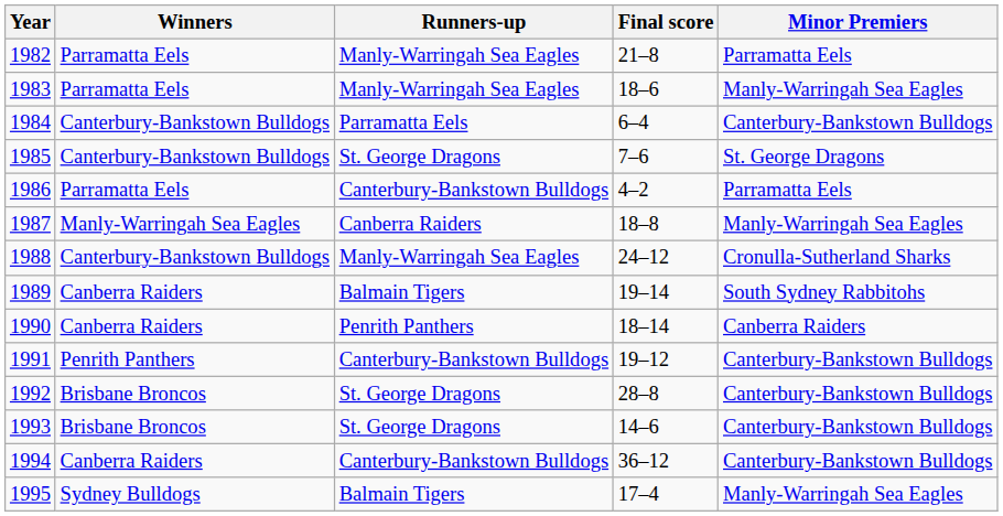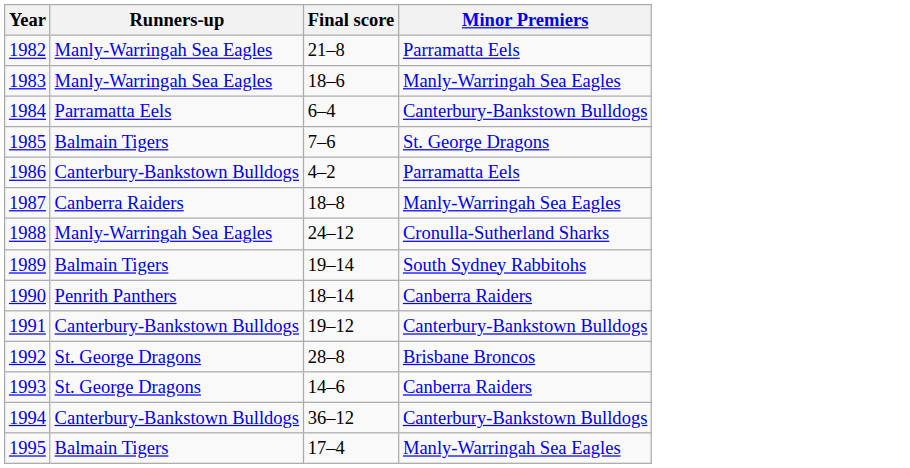- column: Winners | Parramatta Eels | Parramatta Eels | Canterbury-Bankstown Bulldogs | Canterbury-Bankstown Bulldogs | Parramatta Eels | Manly-Warringah Sea Eagles | Canterbury-Bankstown Bulldogs | Canberra Raiders | Canberra Raiders | Penrith Panthers | Brisbane Broncos | Brisbane Broncos | Canberra Raiders | Sydney Bulldogs
1985 | Runners-up: St. George Dragons -> Balmain Tigers
1992 | Minor Premiers: Canterbury-Bankstown Bulldogs -> Brisbane Broncos
1993 | Minor Premiers: Canterbury-Bankstown Bulldogs -> Canberra Raiders
